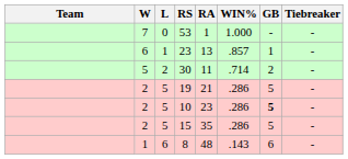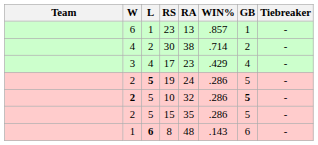- row: 7 | 0 | 53 | 1 | 1.000 | - | -
30 | W: 5 -> 4
30 | RA: 11 -> 38
+ row: 3 | 4 | 17 | 23 | .429 | 4 | -
19 | L: normal -> bold
19 | RA: 21 -> 24
10 | W: normal -> bold
10 | RA: 23 -> 32
8 | L: normal -> bold
